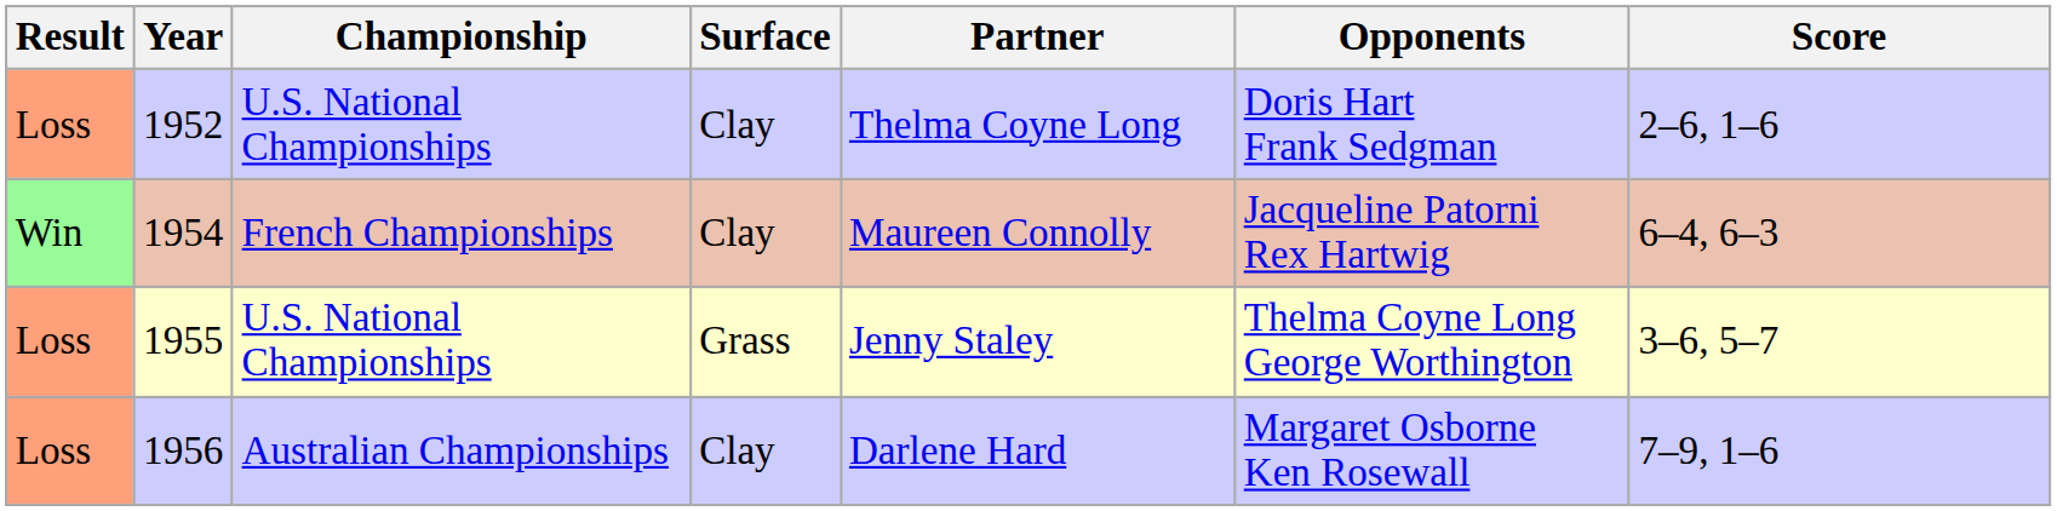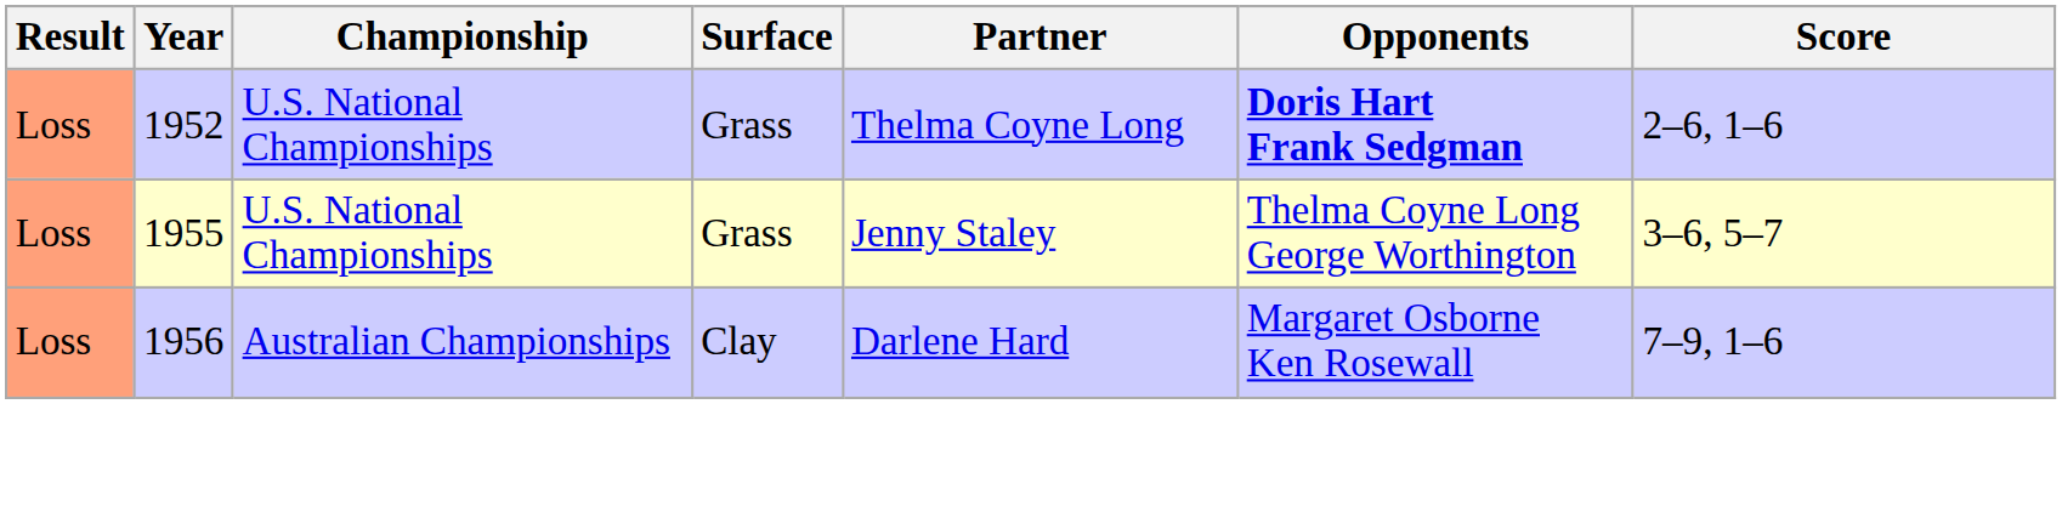1952 | Surface: Clay -> Grass
1952 | Opponents: normal -> bold
- row: Win | 1954 | French Championships | Clay | Maureen Connolly | Jacqueline Patorni Rex Hartwig | 6–4, 6–3
